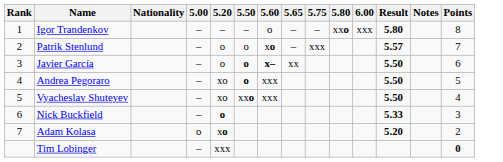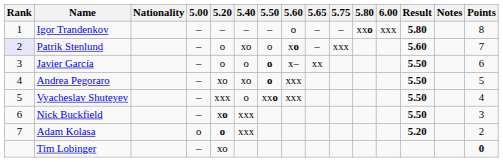+ column: 5.40 | – | xo | o | xo | o | xxx | xxx
Patrik Stenlund | Rank: no background -> lavender background
Patrik Stenlund | Result: 5.57 -> 5.60
Javier García | 5.60: bold -> normal
Vyacheslav Shuteyev | 5.20: xo -> xxx
Nick Buckfield | 5.20: o -> xo
Nick Buckfield | Result: 5.33 -> 5.50
Adam Kolasa | 5.20: xo -> o
Tim Lobinger | 5.20: xxx -> xo
